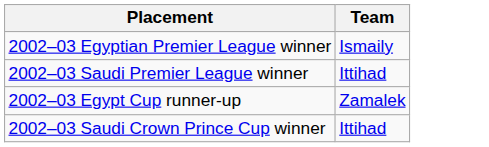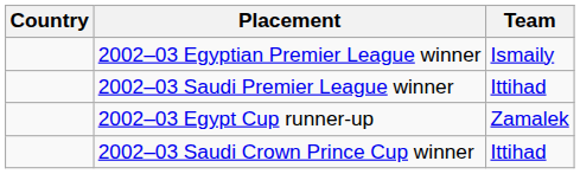+ column: Country
